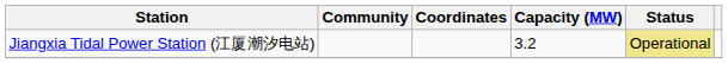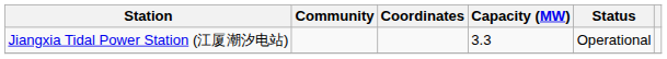Jiangxia Tidal Power Station (江厦潮汐电站) | Capacity (MW): 3.2 -> 3.3
Jiangxia Tidal Power Station (江厦潮汐电站) | Status: khaki background -> no background
